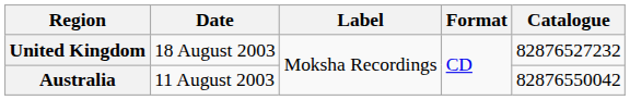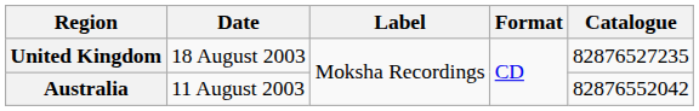United Kingdom | Catalogue: 82876527232 -> 82876527235
Australia | Catalogue: 82876550042 -> 82876552042
